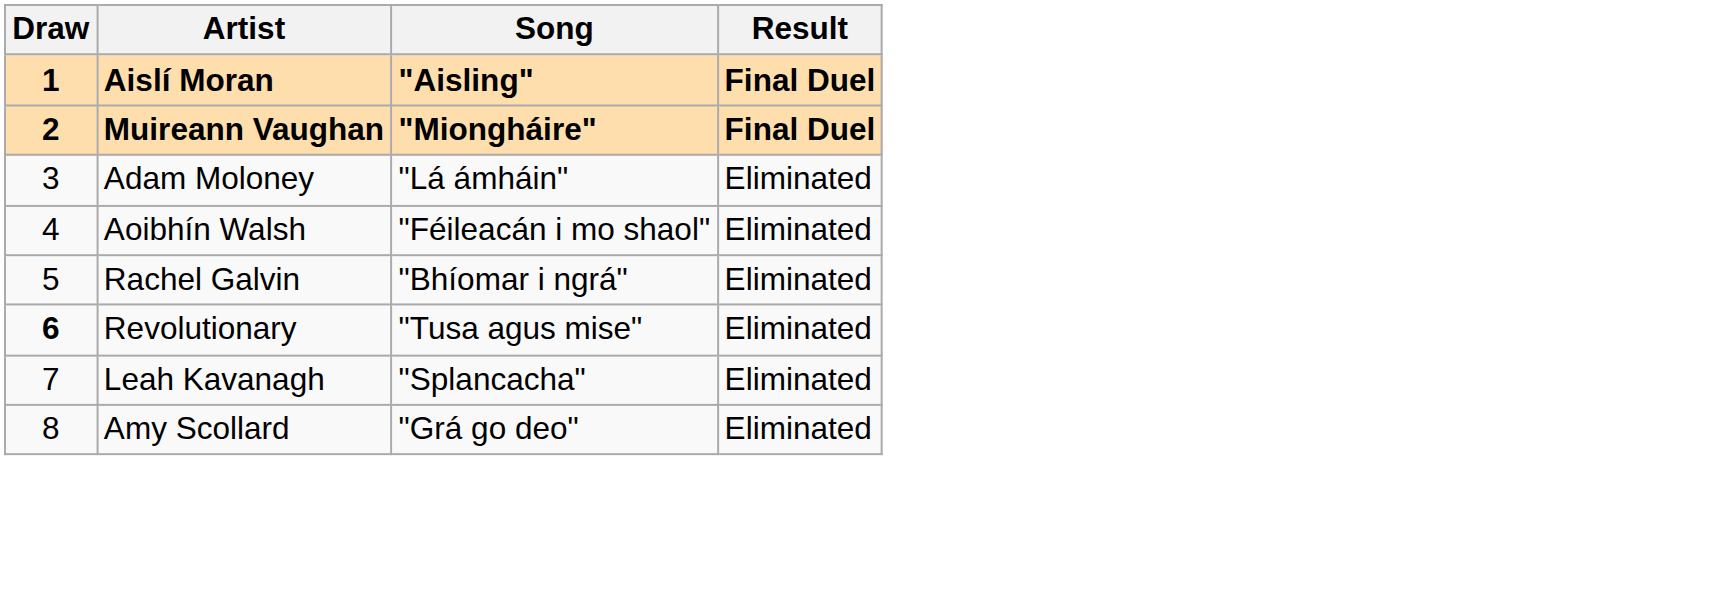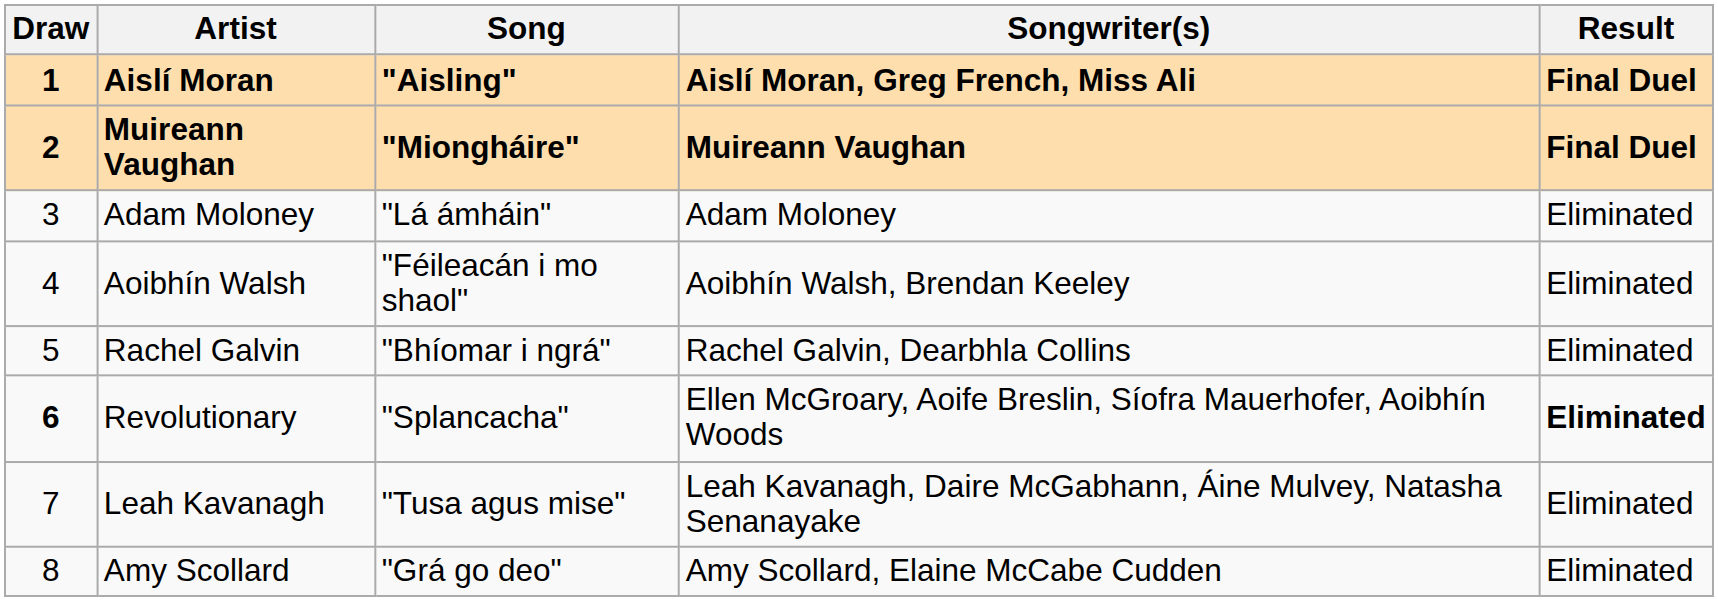+ column: Songwriter(s) | Aislí Moran, Greg French, Miss Ali | Muireann Vaughan | Adam Moloney | Aoibhín Walsh, Brendan Keeley | Rachel Galvin, Dearbhla Collins | Ellen McGroary, Aoife Breslin, Síofra Mauerhofer, Aoibhín Woods | Leah Kavanagh, Daire McGabhann, Áine Mulvey, Natasha Senanayake | Amy Scollard, Elaine McCabe Cudden
Revolutionary | Song: "Tusa agus mise" -> "Splancacha"
Revolutionary | Result: normal -> bold
Leah Kavanagh | Song: "Splancacha" -> "Tusa agus mise"
